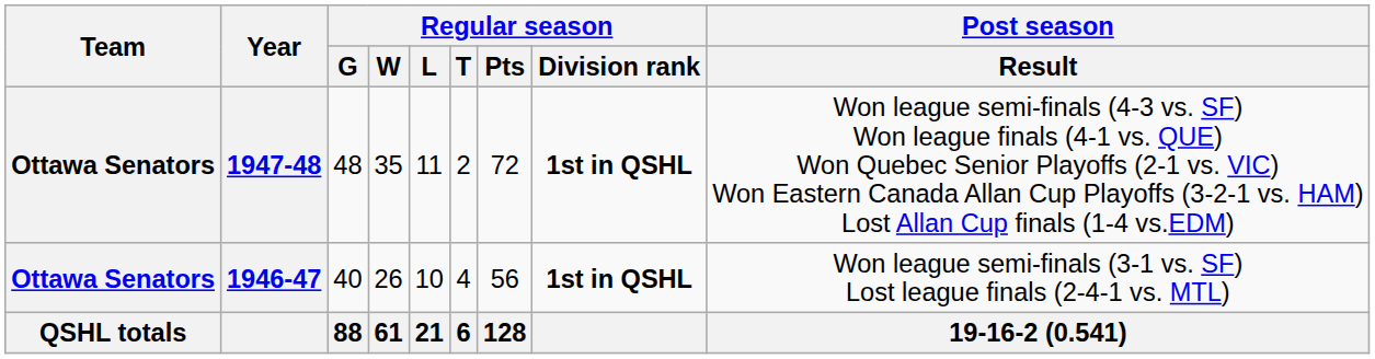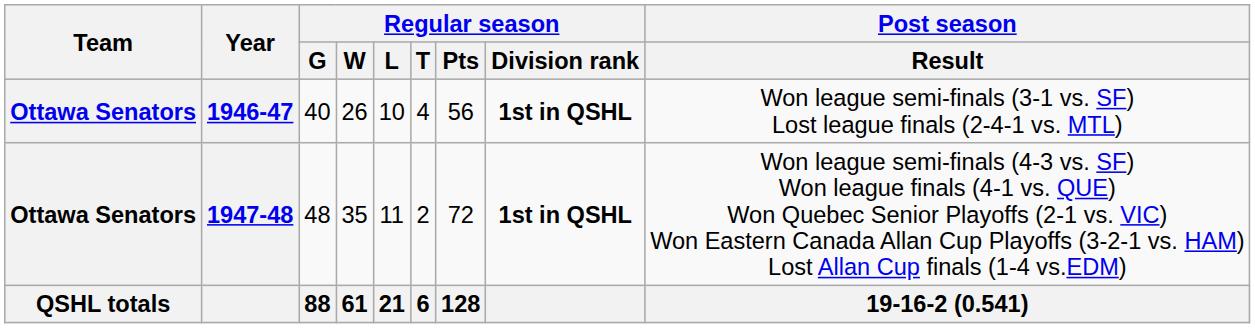rows swapped: 1946-47 <-> 1947-48
